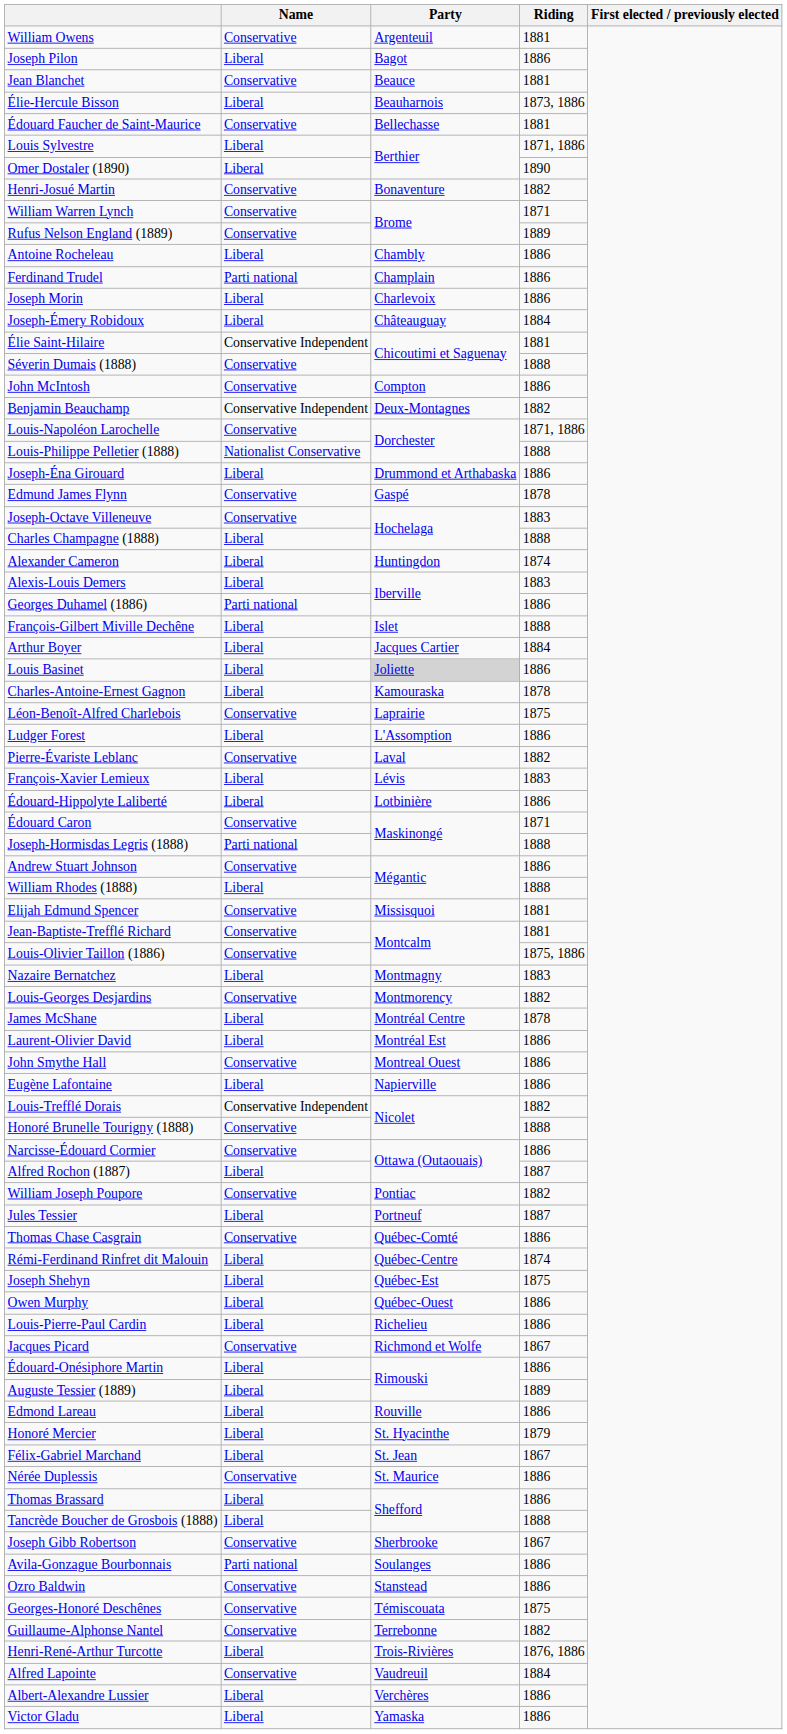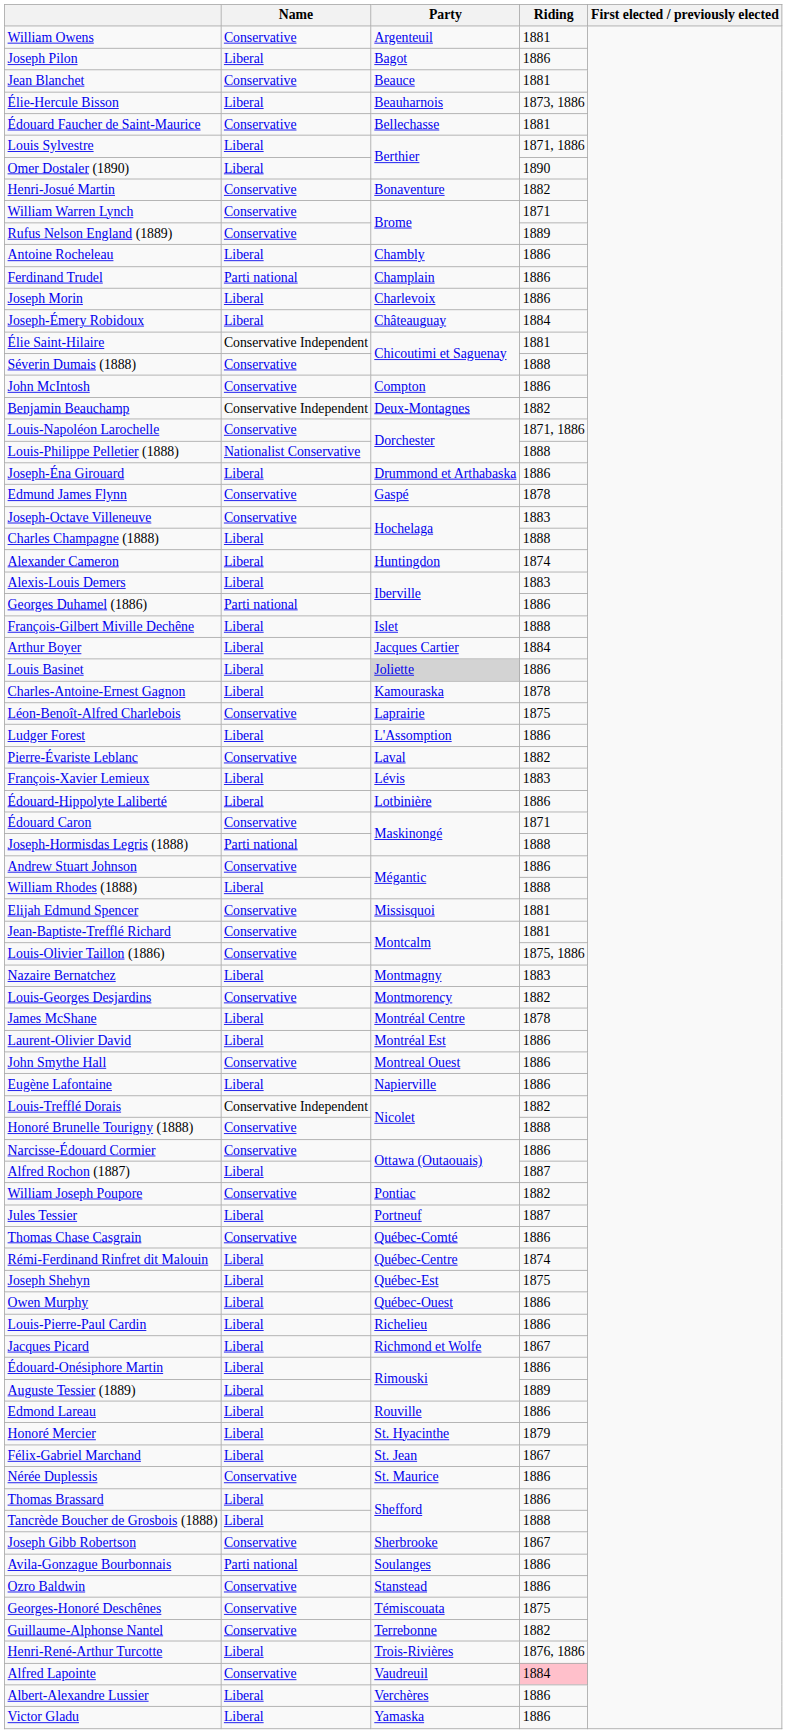Jacques Picard | Name: Conservative -> Liberal
Alfred Lapointe | Riding: no background -> pink background
